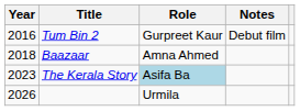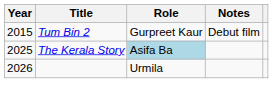Tum Bin 2 | Year: 2016 -> 2015
- row: 2018 | Baazaar | Amna Ahmed
The Kerala Story | Year: 2023 -> 2025
